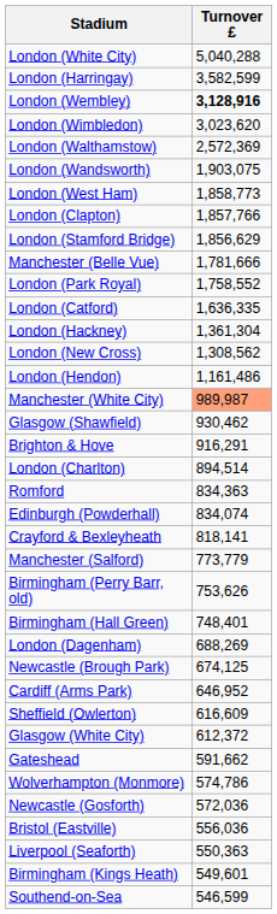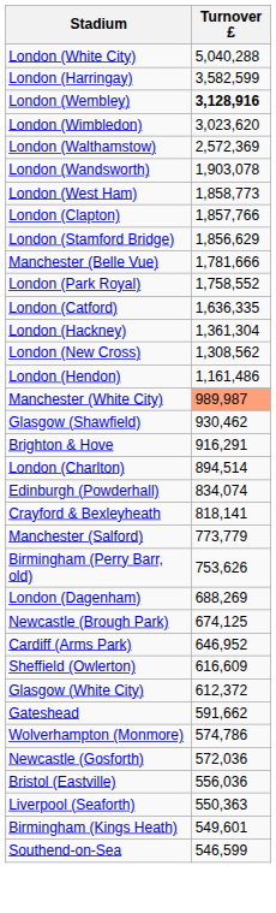London (Wandsworth) | Turnover £: 1,903,075 -> 1,903,078
- row: Romford | 834,363
- row: Birmingham (Hall Green) | 748,401
